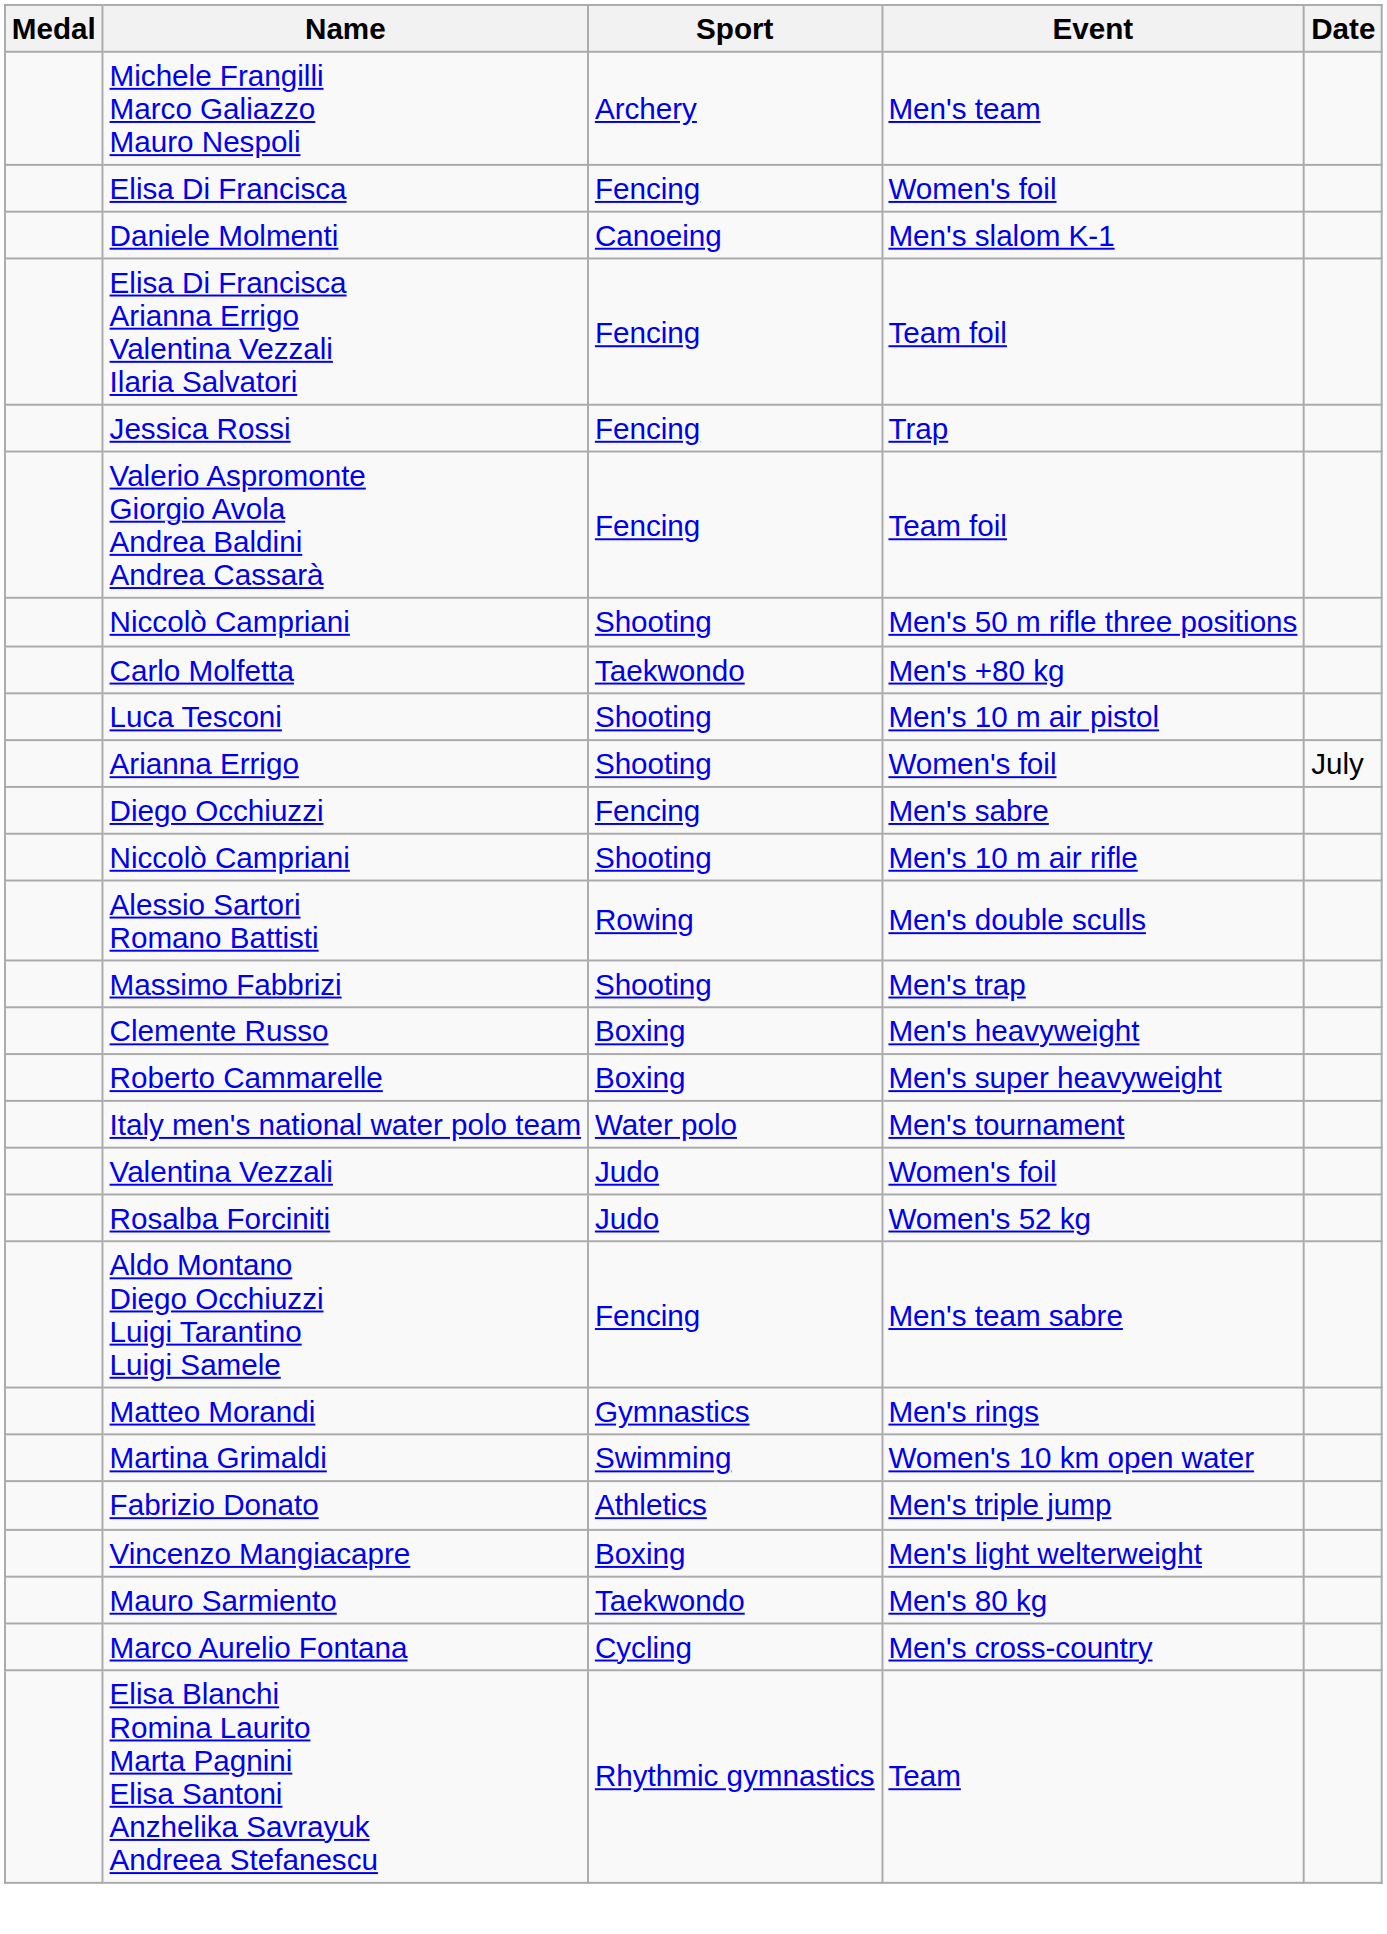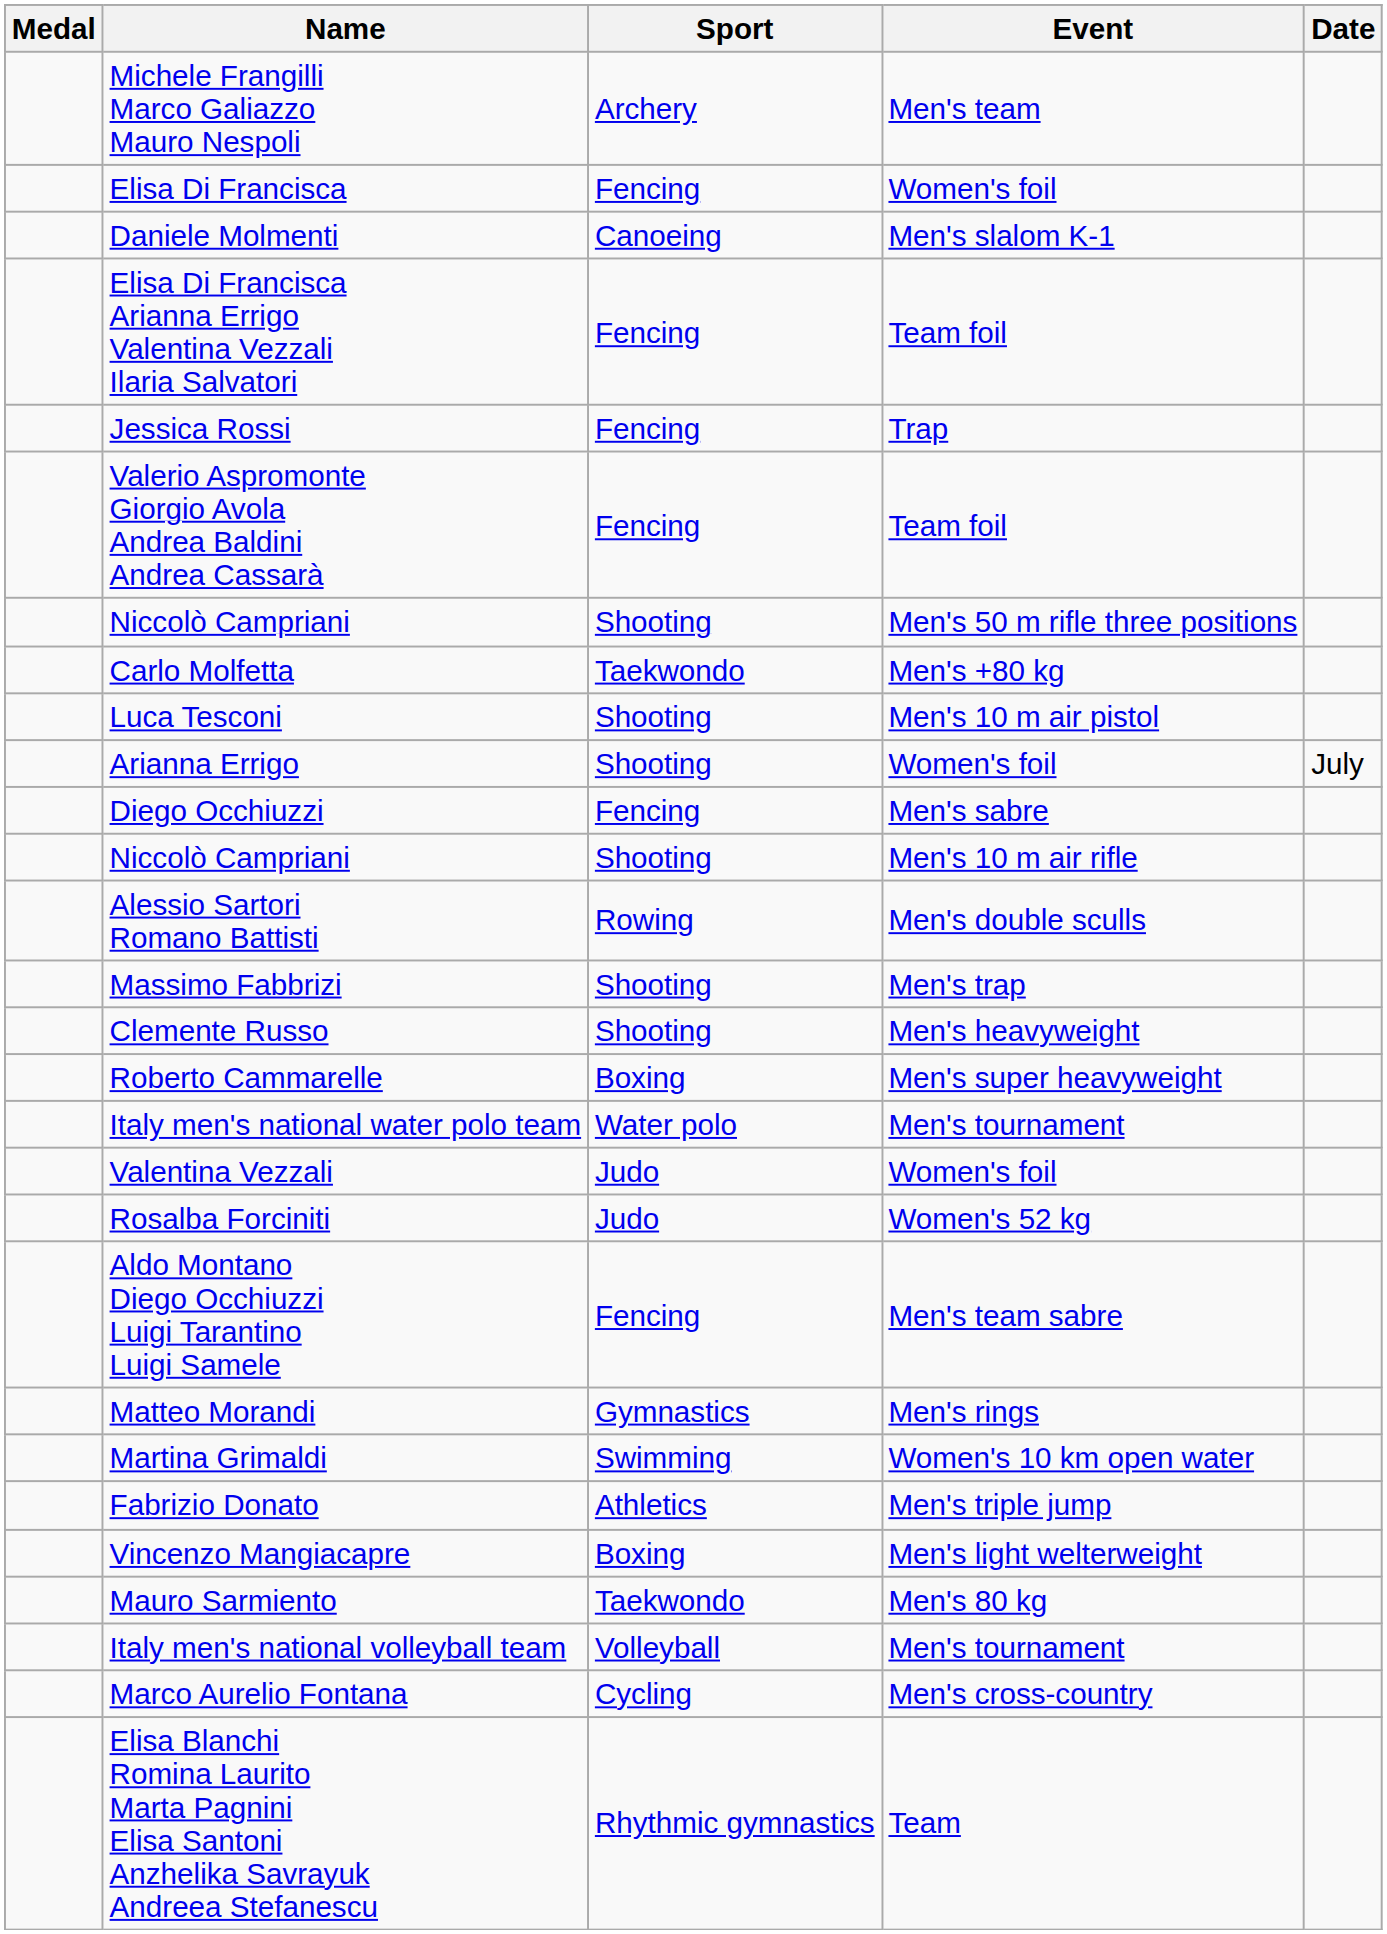Clemente Russo | Sport: Boxing -> Shooting
+ row: Italy men's national volleyball team | Volleyball | Men's tournament
